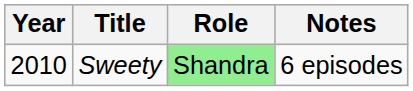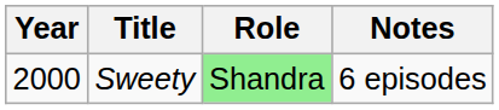Sweety | Year: 2010 -> 2000
